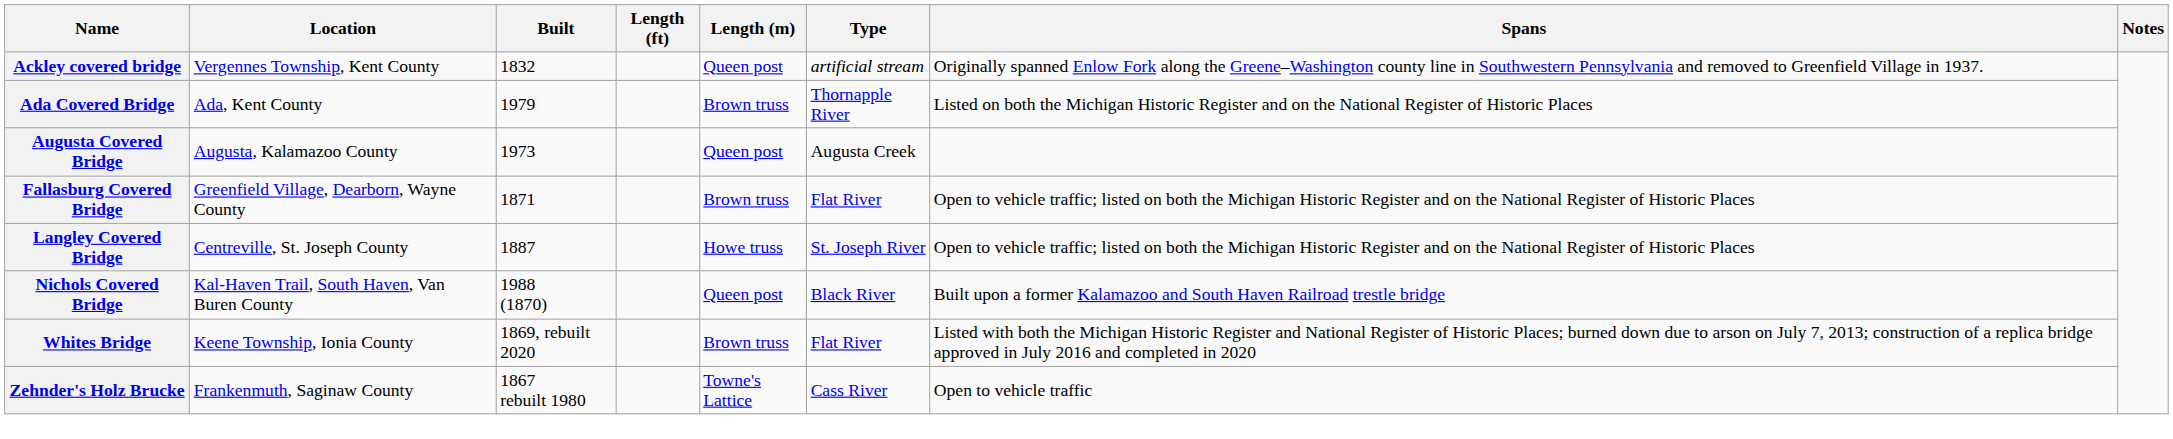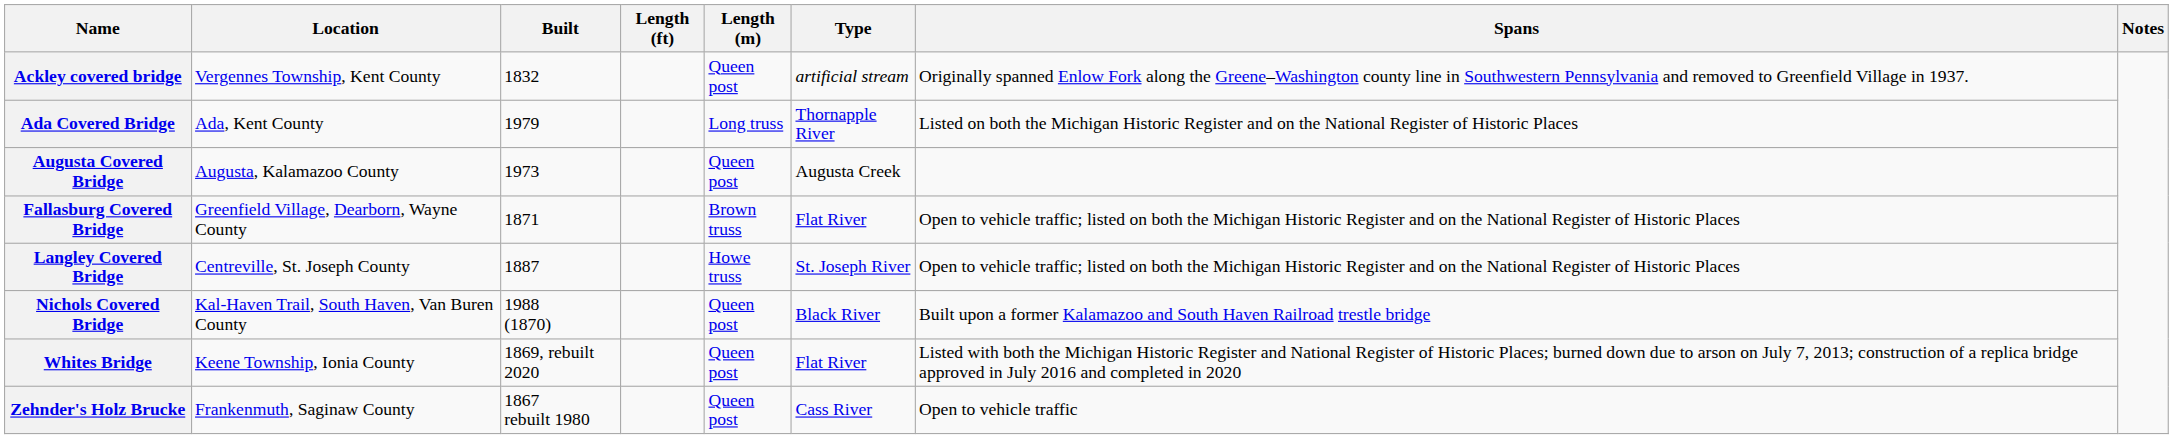Ada Covered Bridge | Length (m): Brown truss -> Long truss
Whites Bridge | Length (m): Brown truss -> Queen post
Zehnder's Holz Brucke | Length (m): Towne's Lattice -> Queen post
